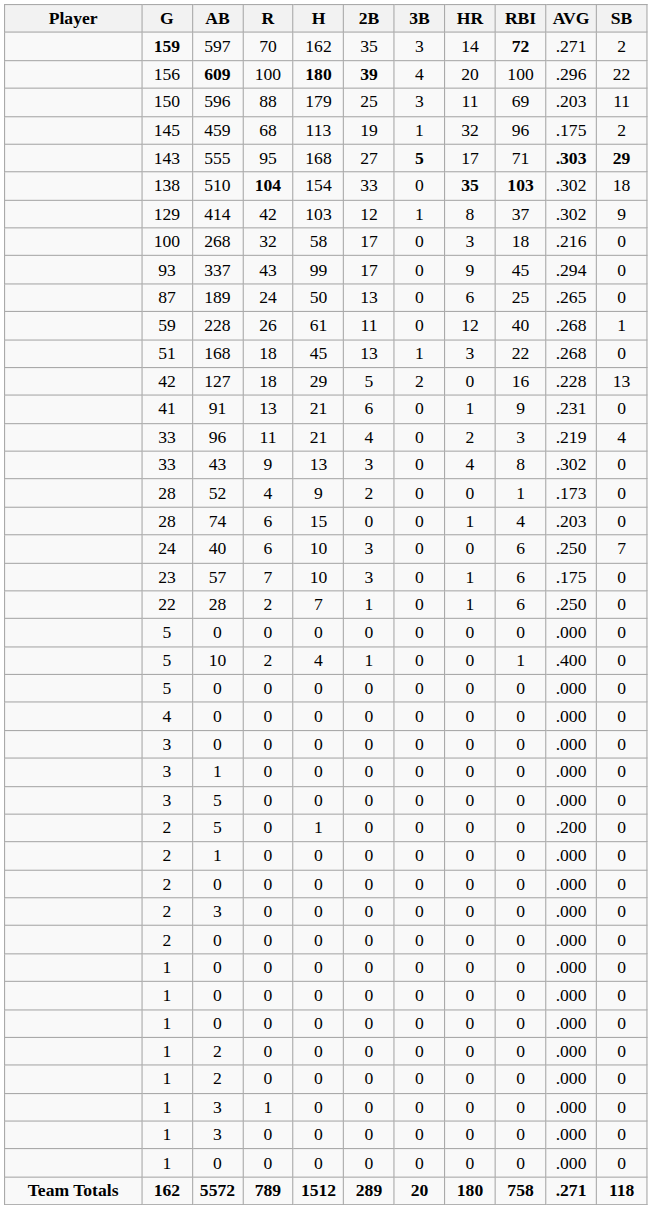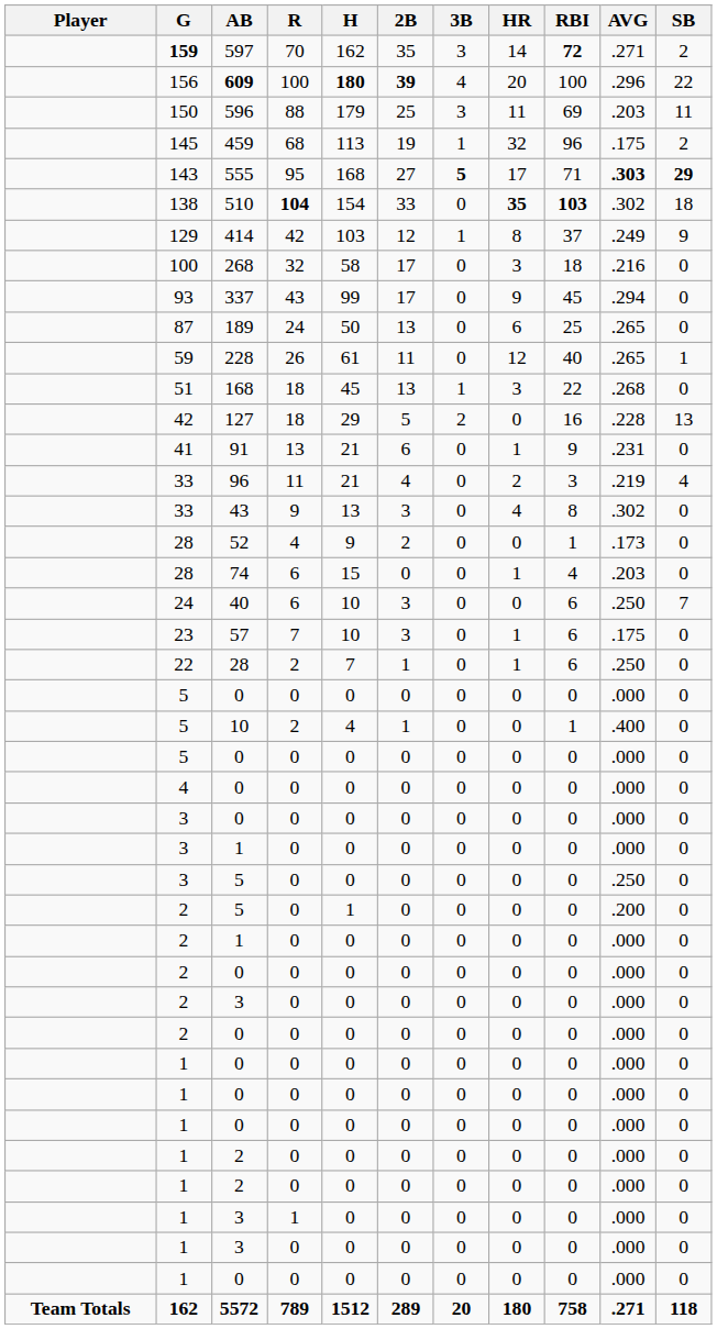414 | AVG: .302 -> .249
228 | AVG: .268 -> .265
3 / 5 | AVG: .000 -> .250
